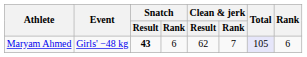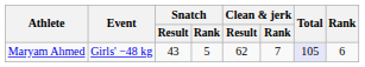Maryam Ahmed | Snatch / Result: bold -> normal
Maryam Ahmed | Snatch / Rank: 6 -> 5
